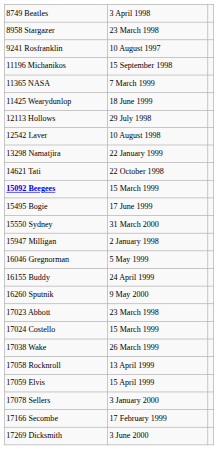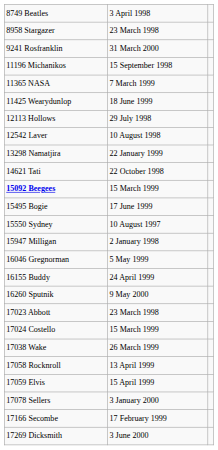9241 Rosfranklin | column 2: 10 August 1997 -> 31 March 2000
15550 Sydney | column 2: 31 March 2000 -> 10 August 1997
